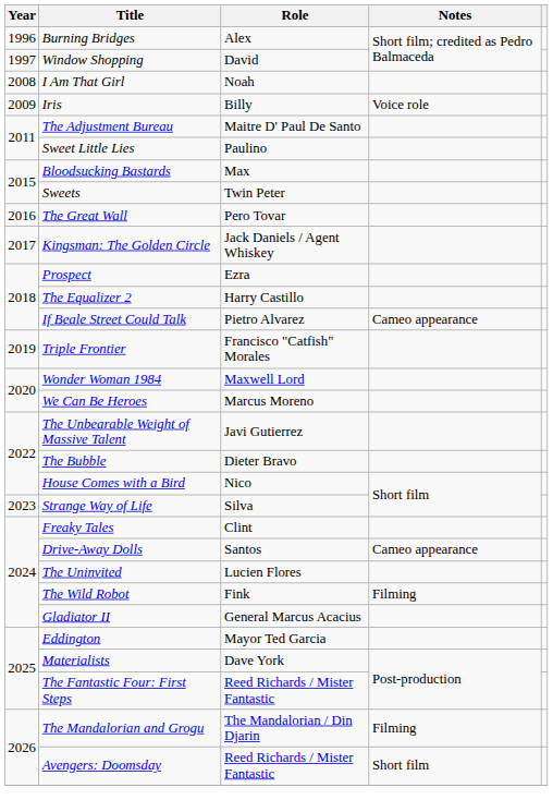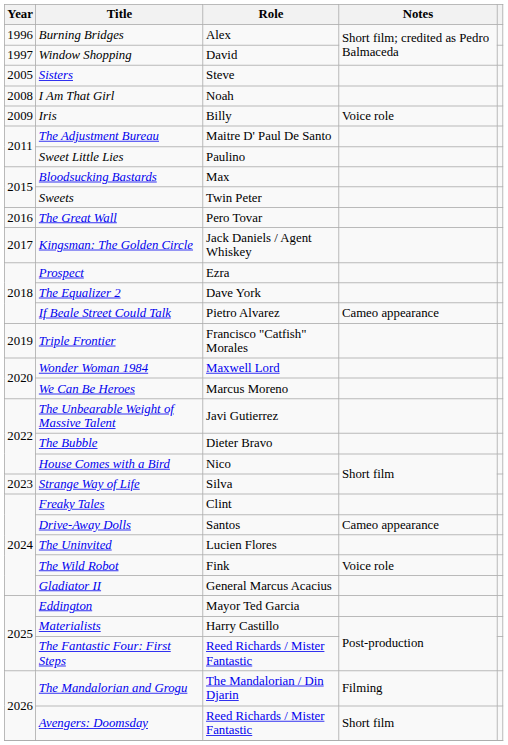+ row: 2005 | Sisters | Steve
The Equalizer 2 | Role: Harry Castillo -> Dave York
The Wild Robot | Notes: Filming -> Voice role
Materialists | Role: Dave York -> Harry Castillo
